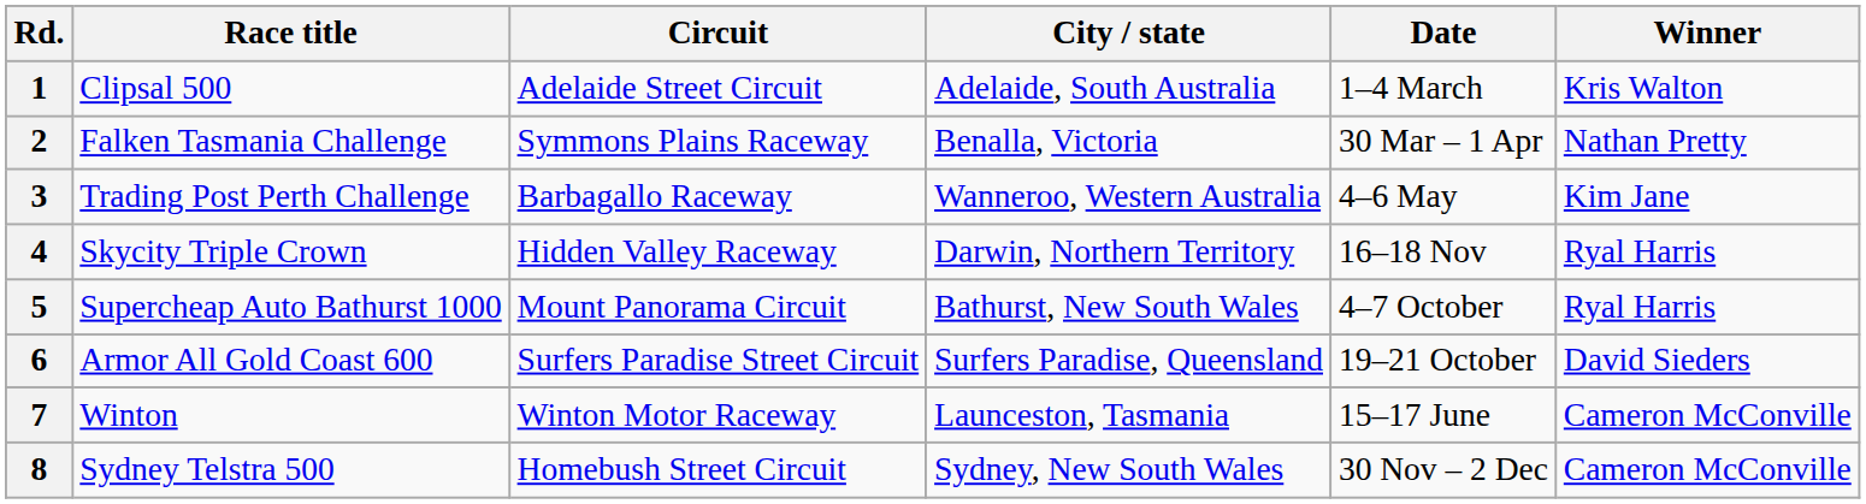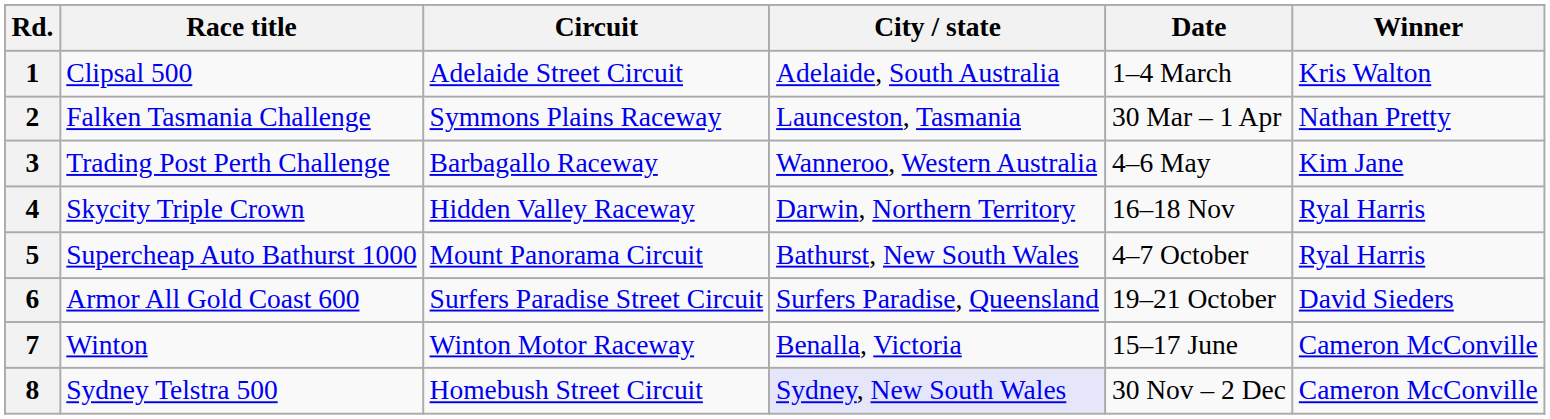2 | City / state: Benalla, Victoria -> Launceston, Tasmania
7 | City / state: Launceston, Tasmania -> Benalla, Victoria
8 | City / state: no background -> lavender background
